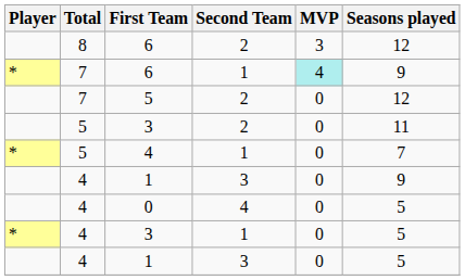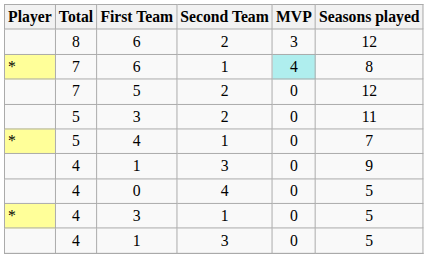7 / 6 | Seasons played: 9 -> 8
